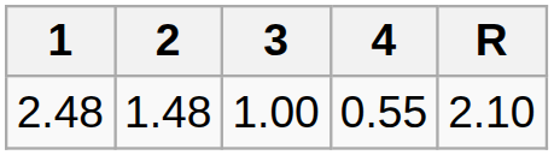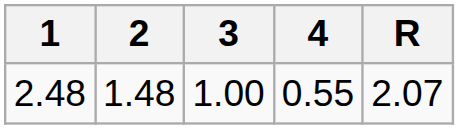2.48 | R: 2.10 -> 2.07
